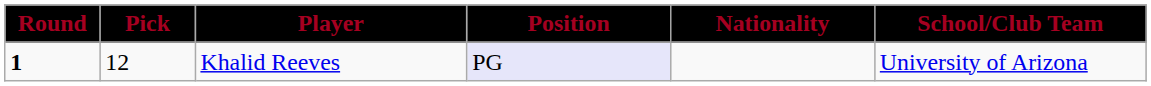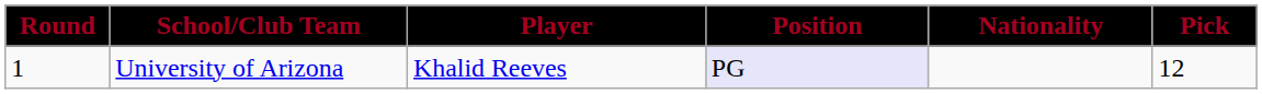columns swapped: Pick <-> School/Club Team
Khalid Reeves | Round: bold -> normal
